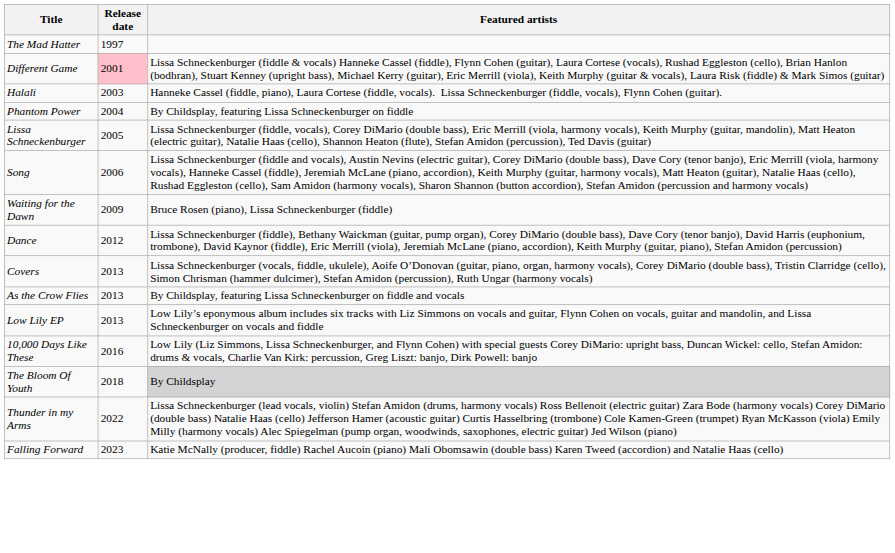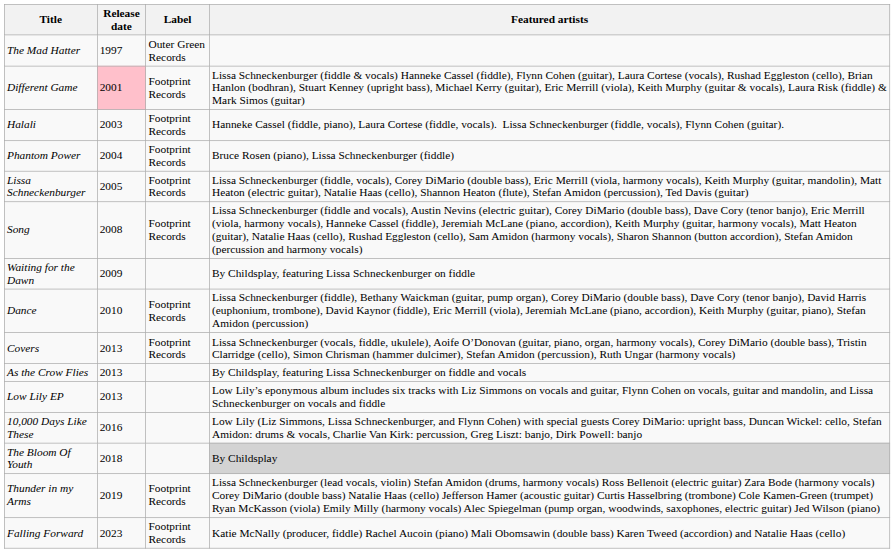+ column: Label | Outer Green Records | Footprint Records | Footprint Records | Footprint Records | Footprint Records | Footprint Records | Footprint Records | Footprint Records | Footprint Records | Footprint Records
Phantom Power | Featured artists: By Childsplay, featuring Lissa Schneckenburger on fiddle -> Bruce Rosen (piano), Lissa Schneckenburger (fiddle)
Song | Release date: 2006 -> 2008
Waiting for the Dawn | Featured artists: Bruce Rosen (piano), Lissa Schneckenburger (fiddle) -> By Childsplay, featuring Lissa Schneckenburger on fiddle
Dance | Release date: 2012 -> 2010
Thunder in my Arms | Release date: 2022 -> 2019
